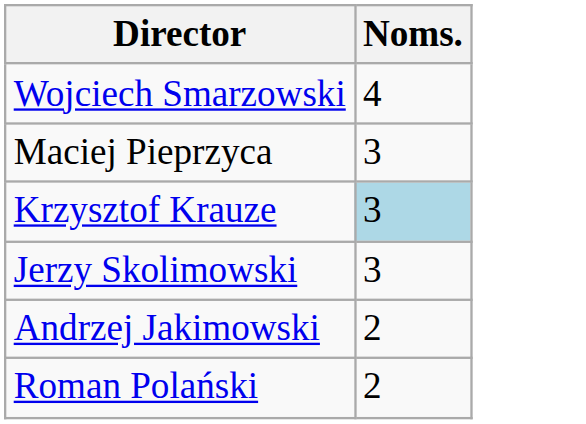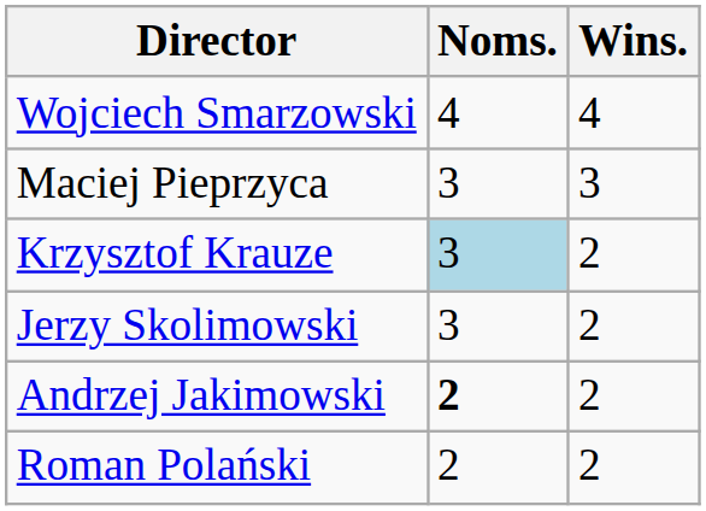+ column: Wins. | 4 | 3 | 2 | 2 | 2 | 2
Andrzej Jakimowski | Noms.: normal -> bold
